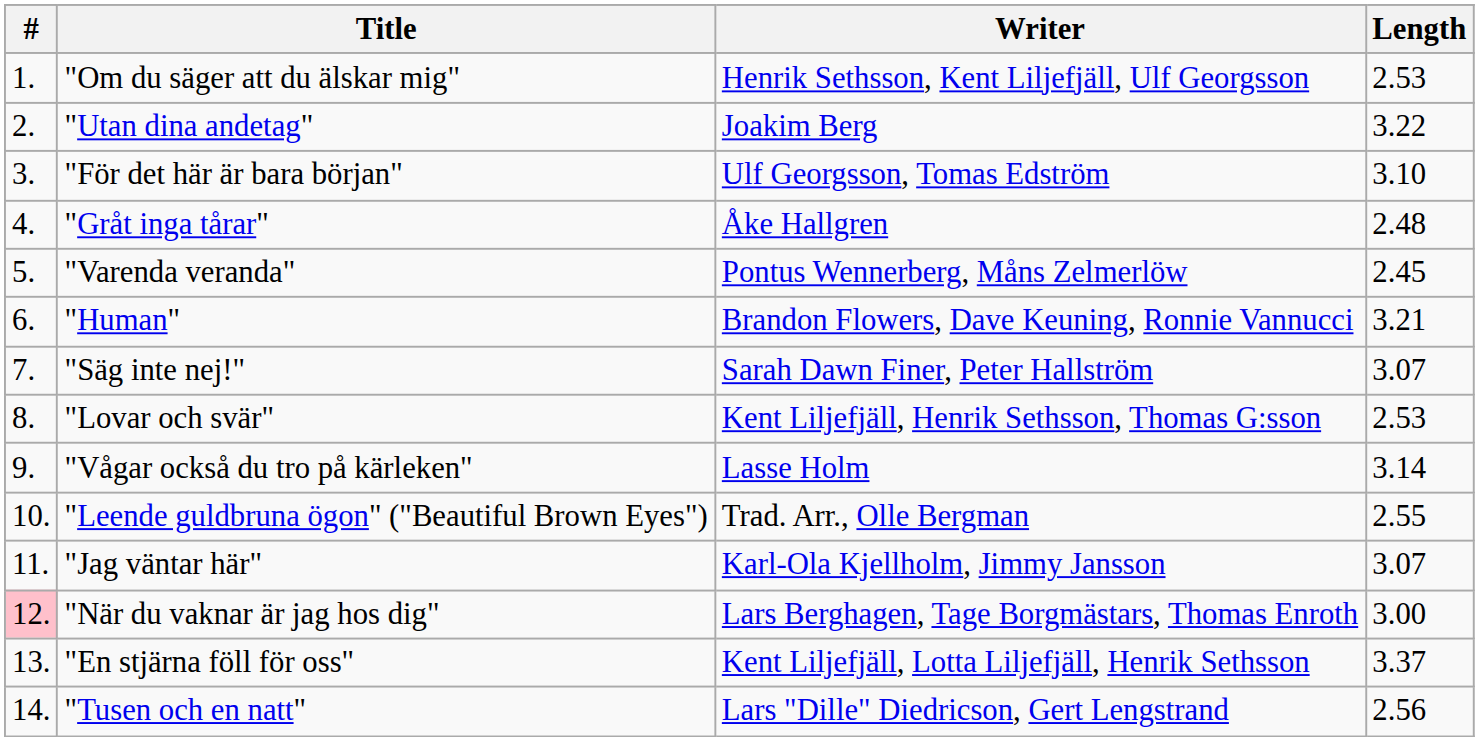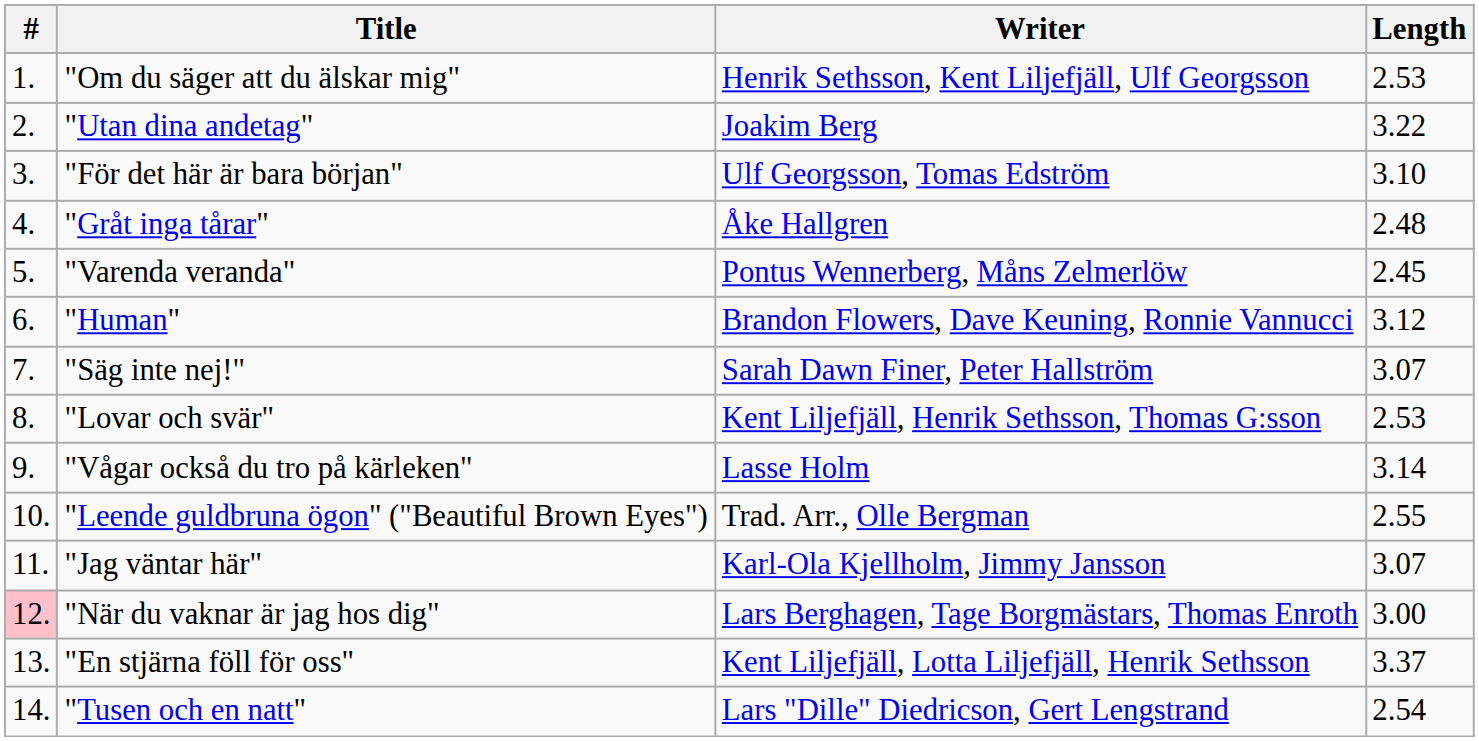"Human" | Length: 3.21 -> 3.12
"Tusen och en natt" | Length: 2.56 -> 2.54
